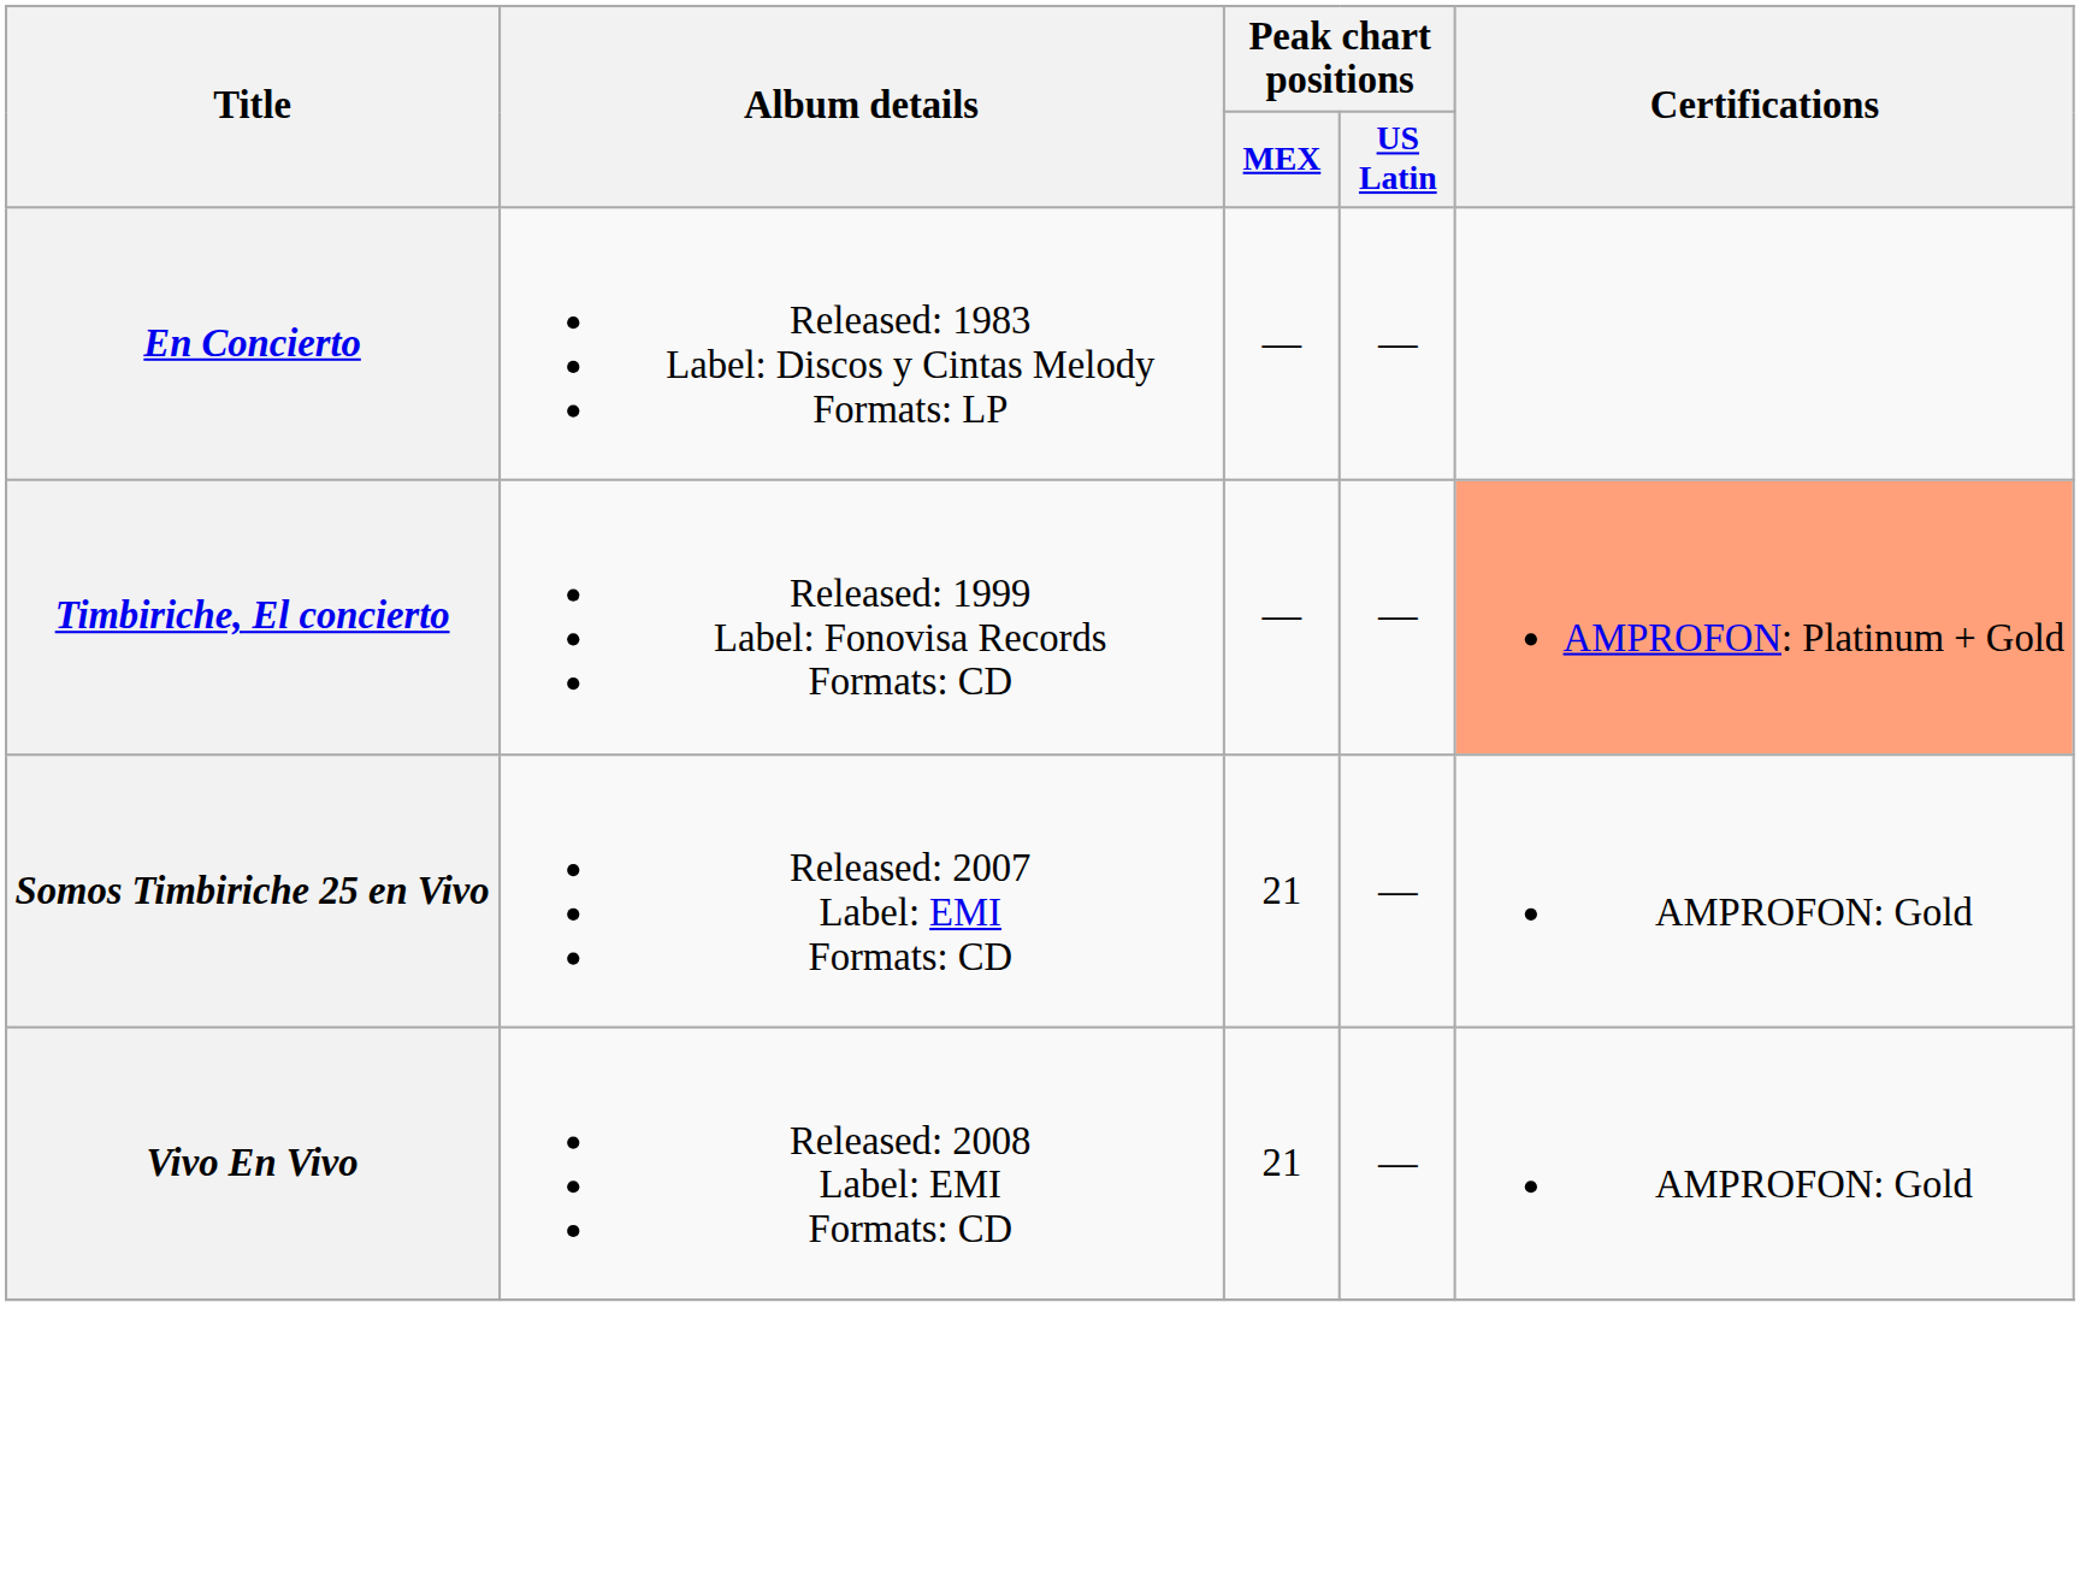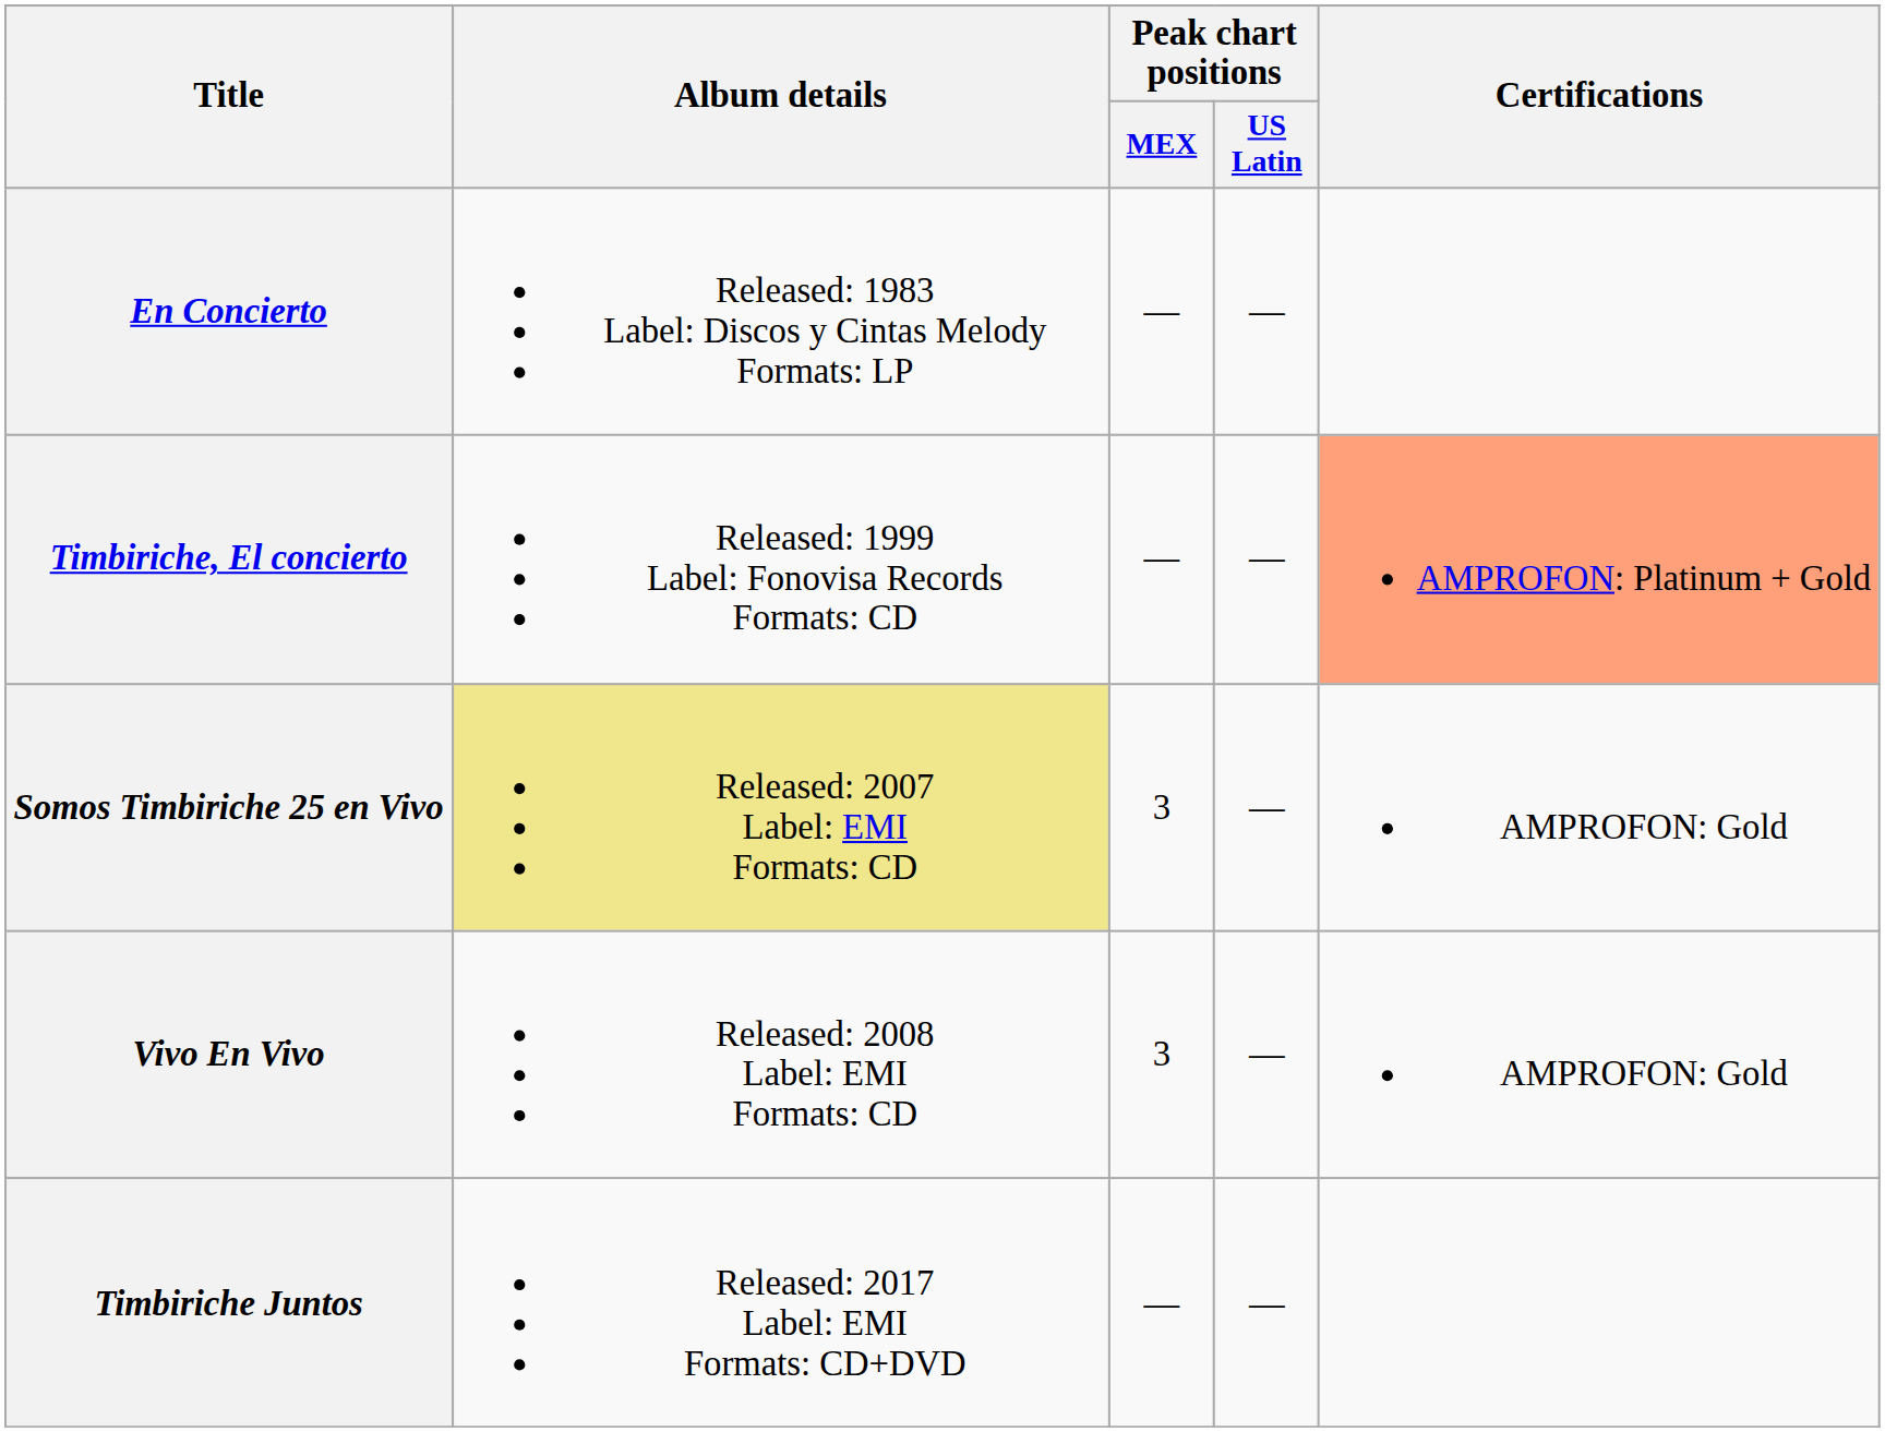Somos Timbiriche 25 en Vivo | Album details: no background -> khaki background
Somos Timbiriche 25 en Vivo | Peak chart positions / MEX: 21 -> 3
Vivo En Vivo | Peak chart positions / MEX: 21 -> 3
+ row: Timbiriche Juntos | Released: 2017 Label: EMI Formats: CD+DVD | — | —
